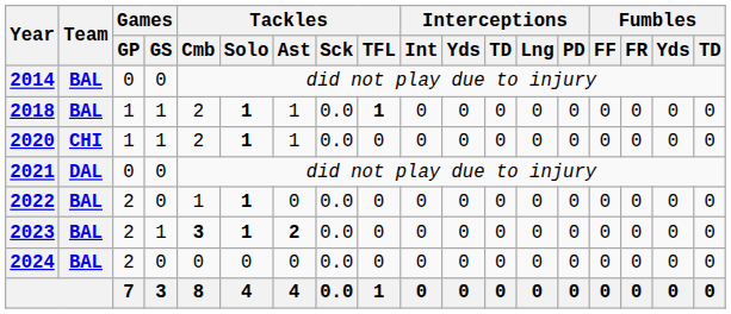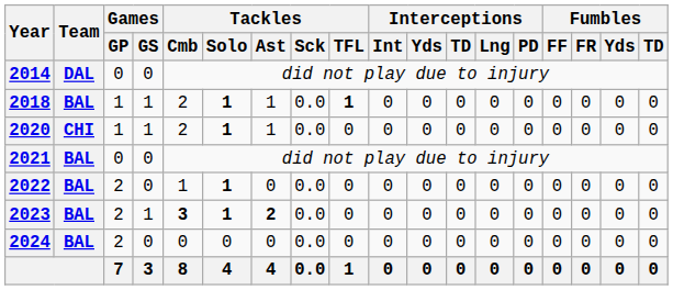2014 | Team: BAL -> DAL
2021 | Team: DAL -> BAL
